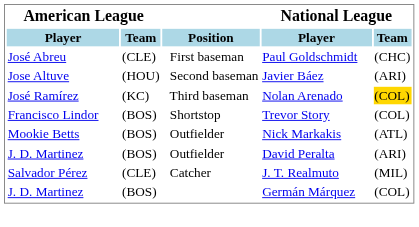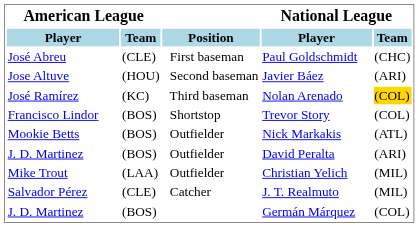+ row: Mike Trout | (LAA) | Outfielder | Christian Yelich | (MIL)
